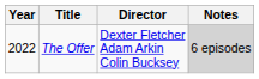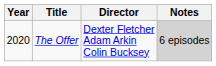The Offer | Year: 2022 -> 2020
